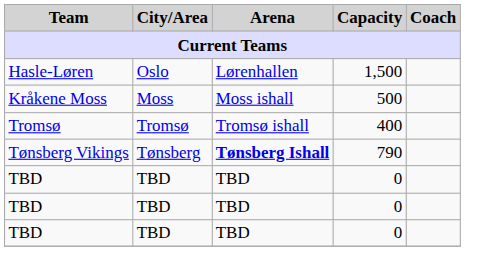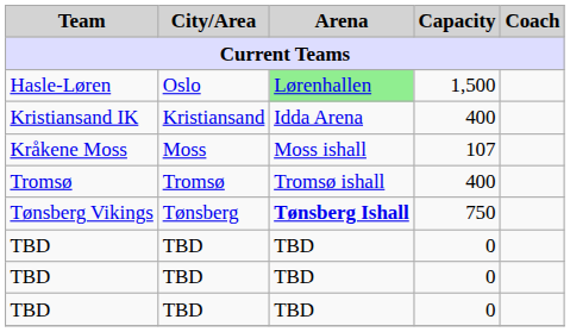Hasle-Løren | Arena: no background -> lightgreen background
+ row: Kristiansand IK | Kristiansand | Idda Arena | 400
Kråkene Moss | Capacity: 500 -> 107
Tønsberg Vikings | Capacity: 790 -> 750
